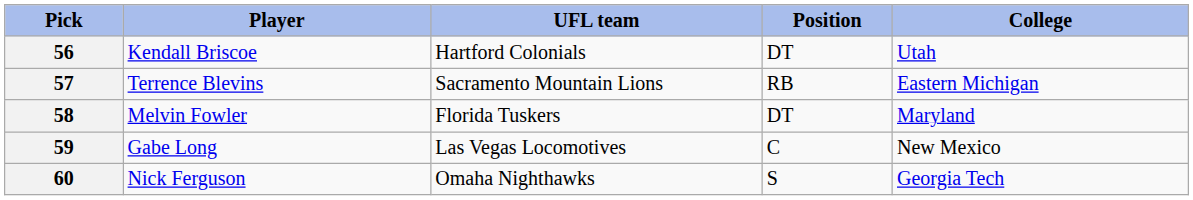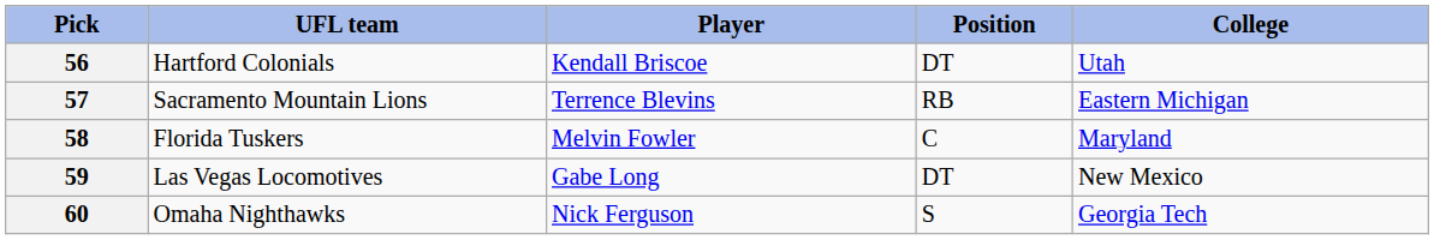columns swapped: UFL team <-> Player
58 | Position: DT -> C
59 | Position: C -> DT
